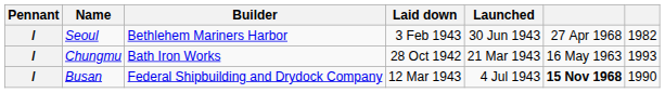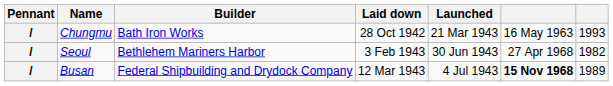rows swapped: Chungmu <-> Seoul
Busan | column 7: 1990 -> 1989
